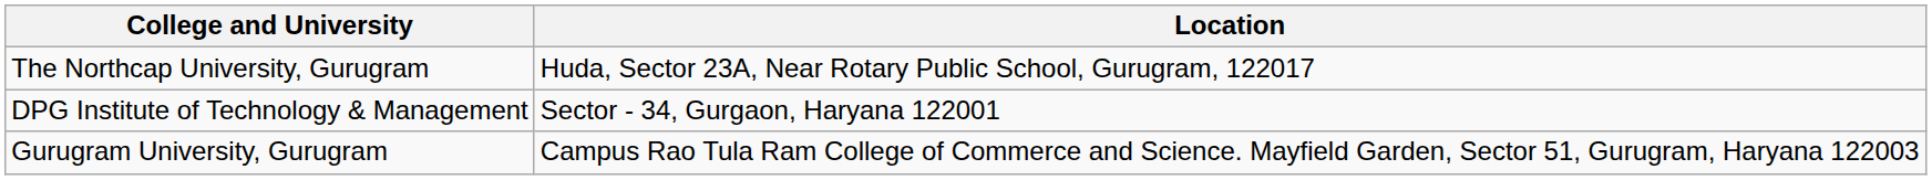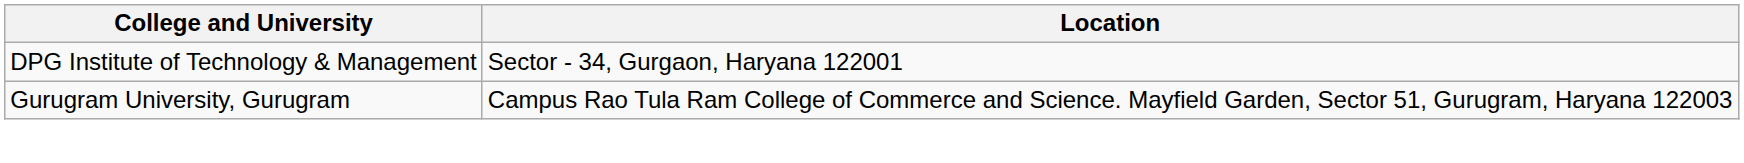- row: The Northcap University, Gurugram | Huda, Sector 23A, Near Rotary Public School, Gurugram, 122017
